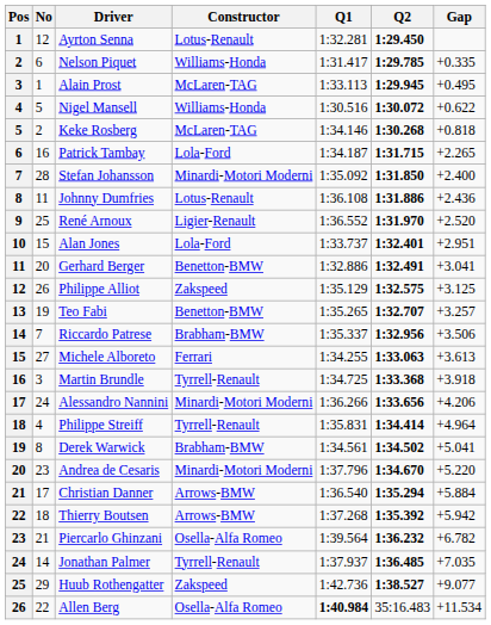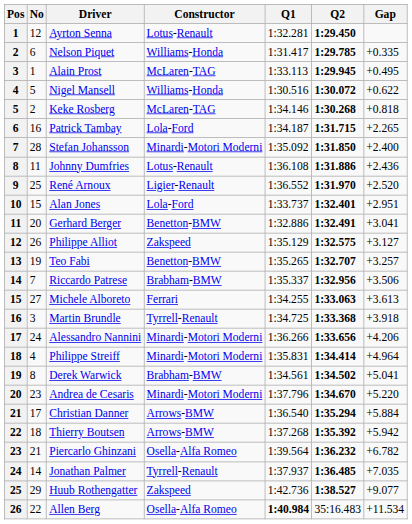Philippe Alliot | Gap: +3.125 -> +3.127
Philippe Streiff | Constructor: Tyrrell-Renault -> Minardi-Motori Moderni
